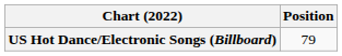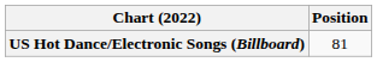US Hot Dance/Electronic Songs (Billboard) | Position: 79 -> 81
